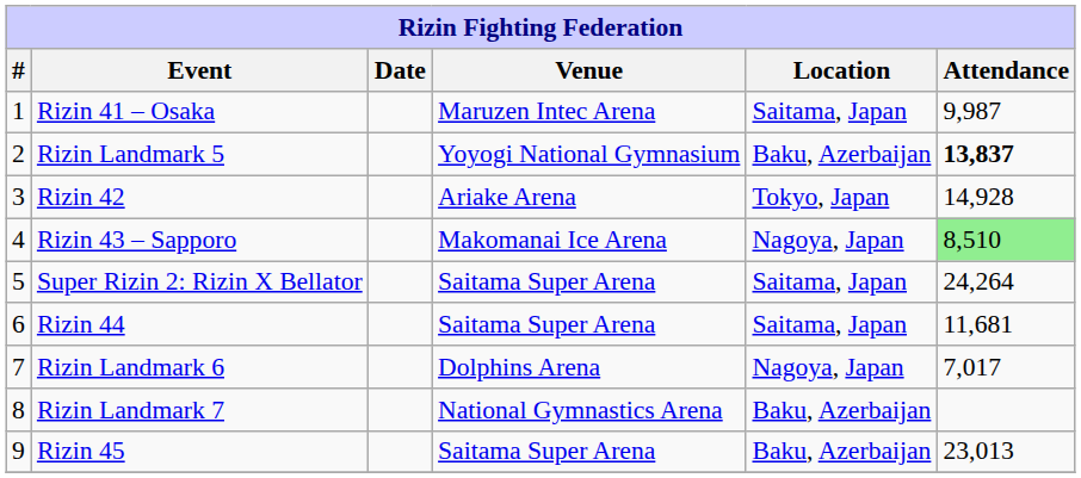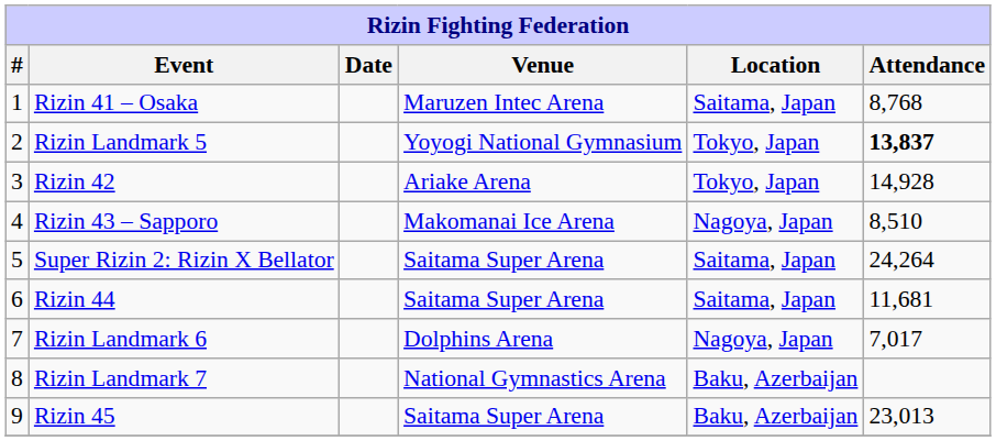Rizin 41 – Osaka | Attendance: 9,987 -> 8,768
Rizin Landmark 5 | Location: Baku, Azerbaijan -> Tokyo, Japan
Rizin 43 – Sapporo | Attendance: lightgreen background -> no background
